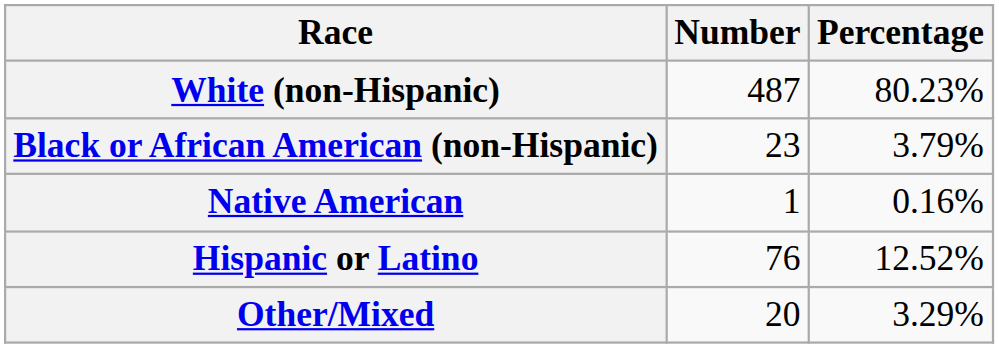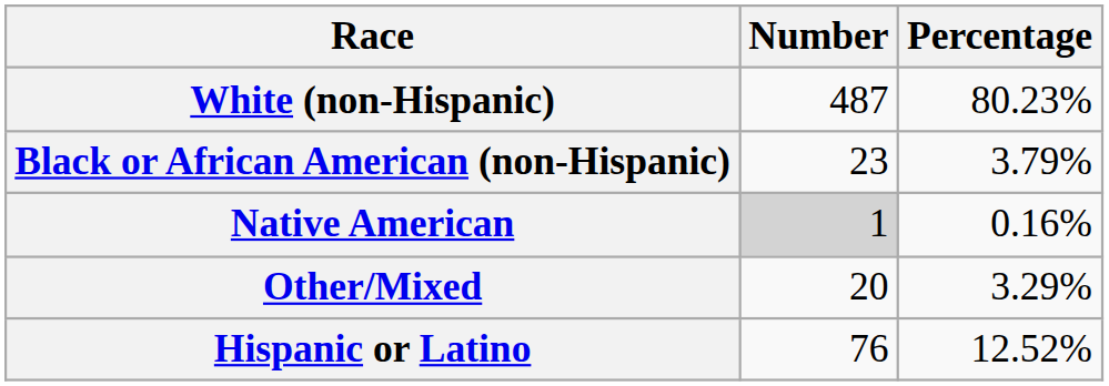Native American | Number: no background -> lightgrey background
rows swapped: Other/Mixed <-> Hispanic or Latino
